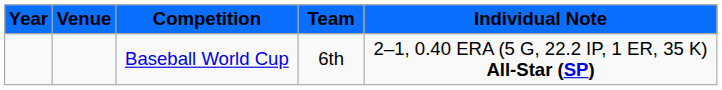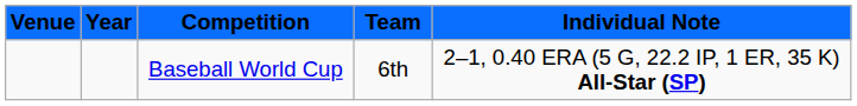columns swapped: Year <-> Venue
